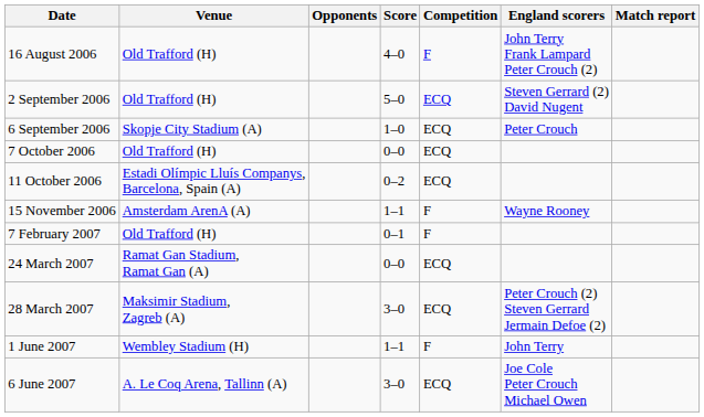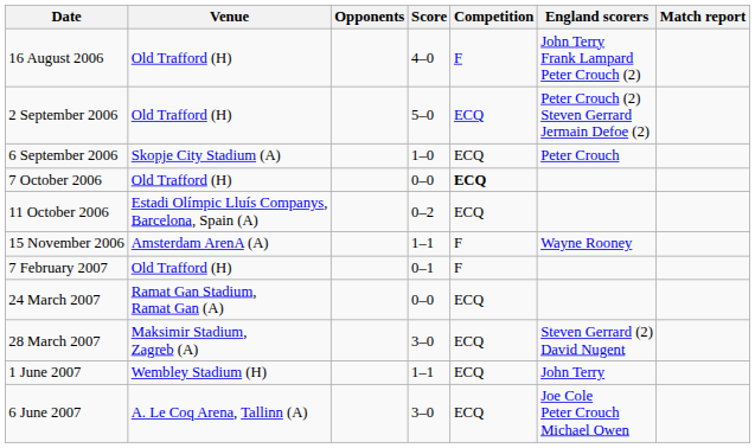2 September 2006 | England scorers: Steven Gerrard (2) David Nugent -> Peter Crouch (2) Steven Gerrard Jermain Defoe (2)
7 October 2006 | Competition: normal -> bold
28 March 2007 | England scorers: Peter Crouch (2) Steven Gerrard Jermain Defoe (2) -> Steven Gerrard (2) David Nugent
1 June 2007 | Competition: F -> ECQ
